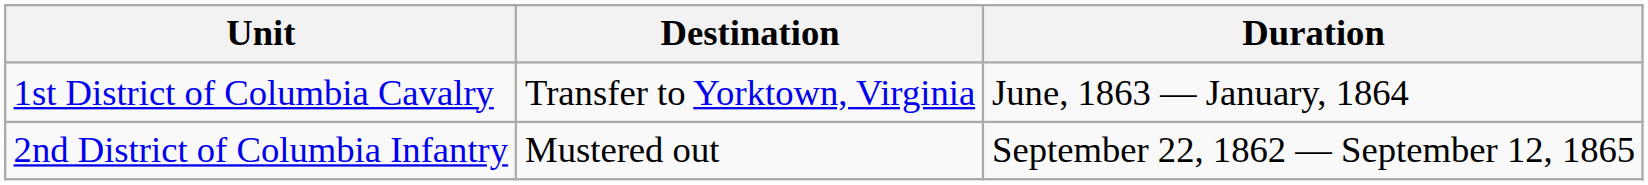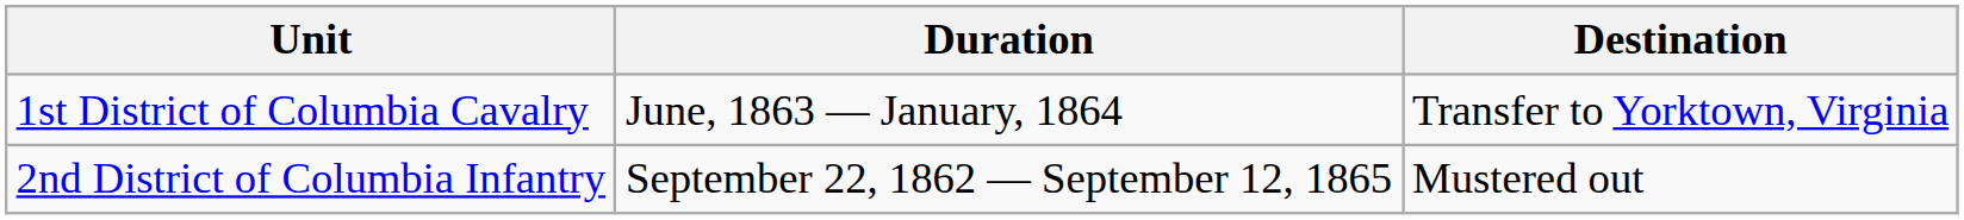columns swapped: Duration <-> Destination
